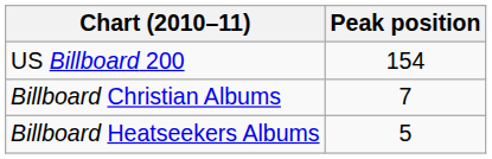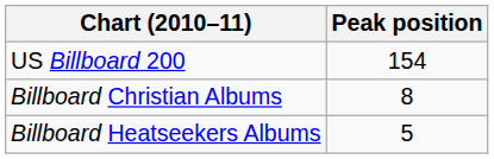Billboard Christian Albums | Peak position: 7 -> 8
